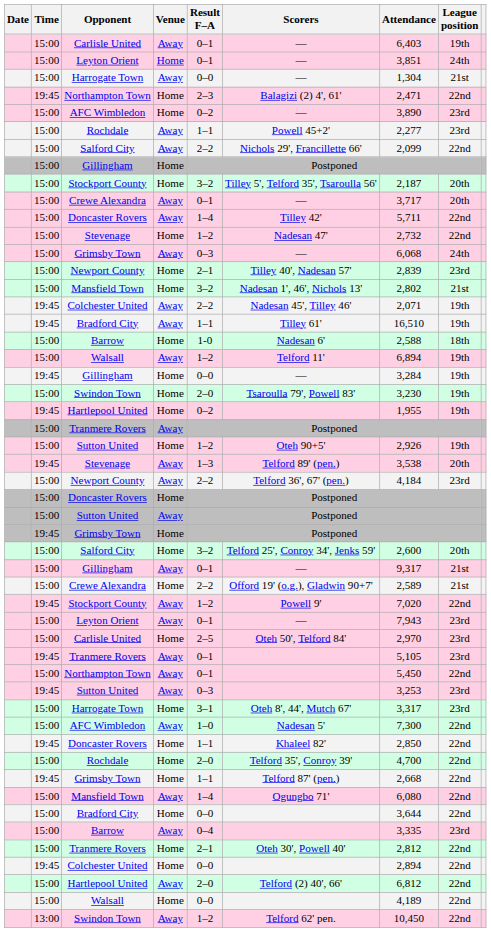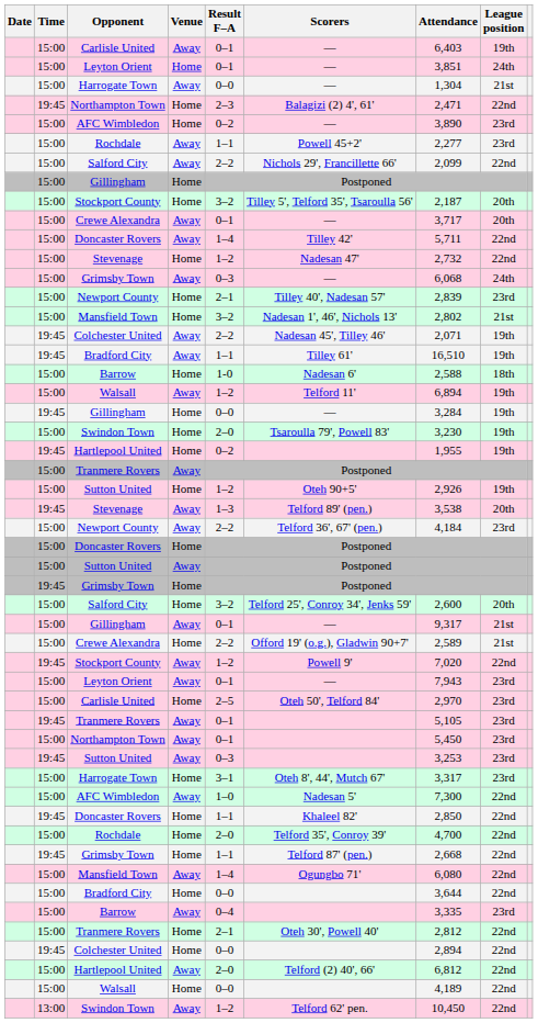Northampton Town / Away | League position: 22nd -> 23rd
